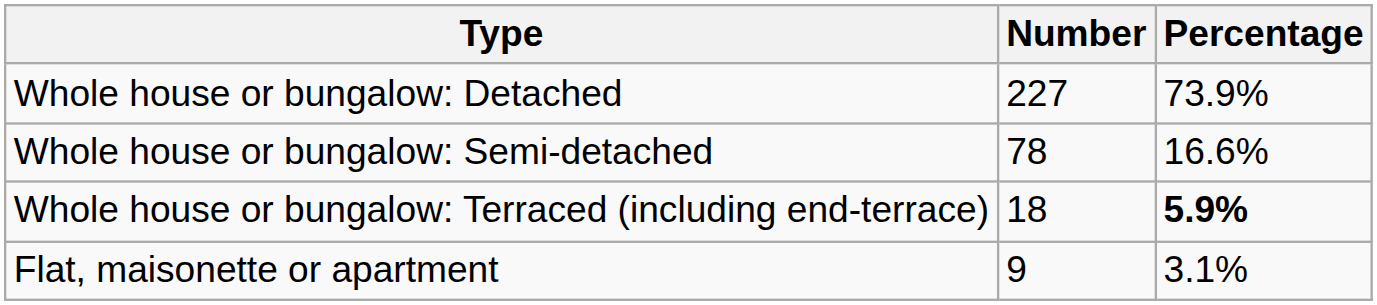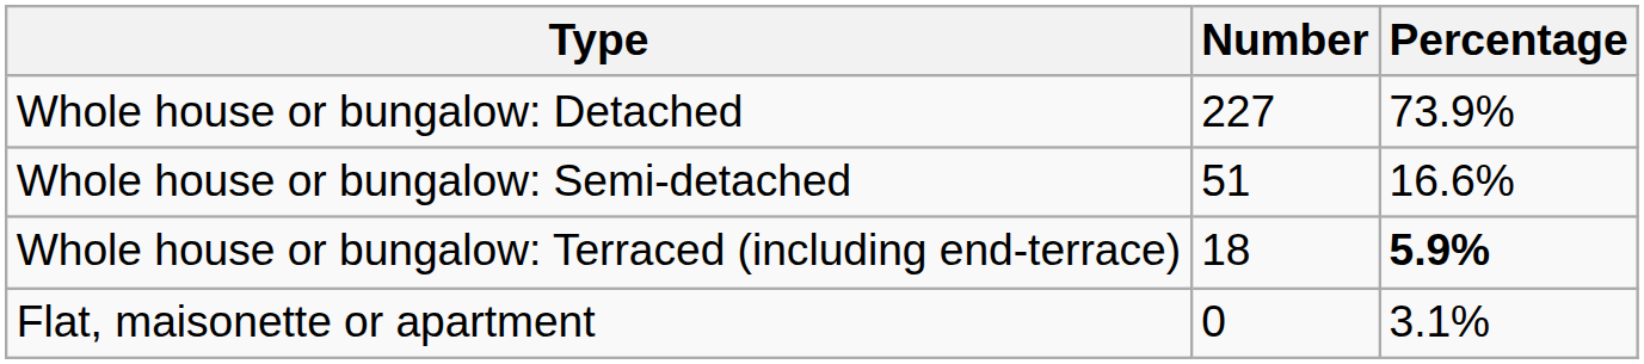Whole house or bungalow: Semi-detached | Number: 78 -> 51
Flat, maisonette or apartment | Number: 9 -> 0
